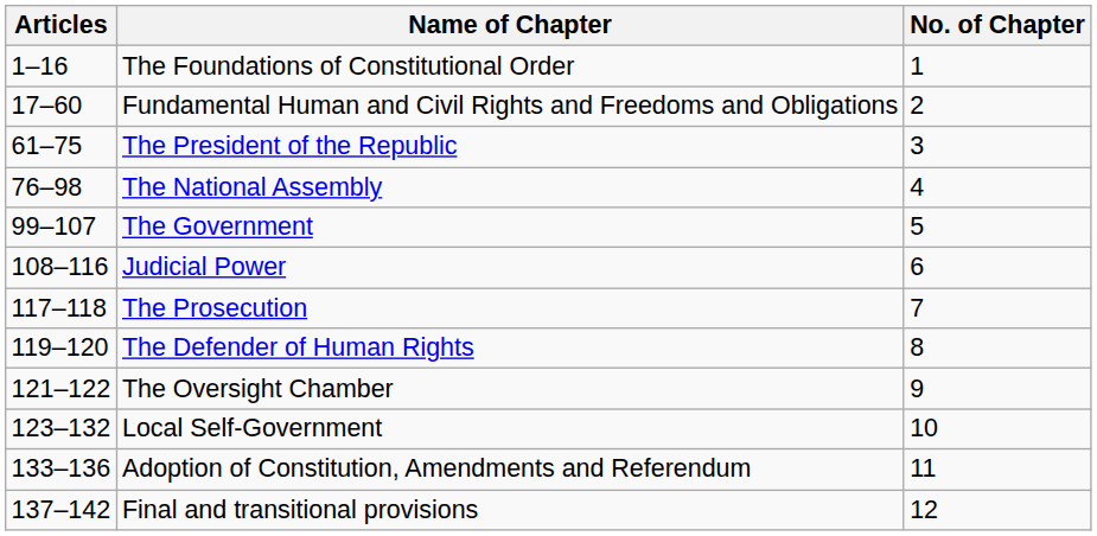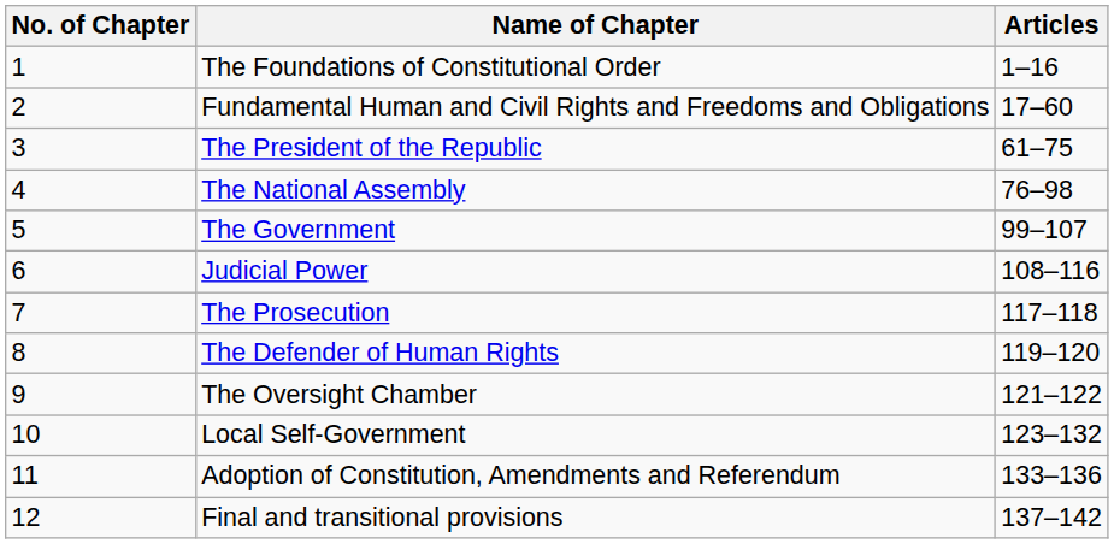columns swapped: No. of Chapter <-> Articles
